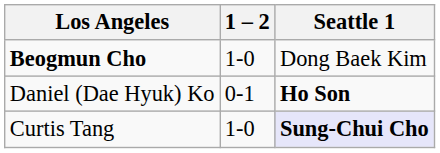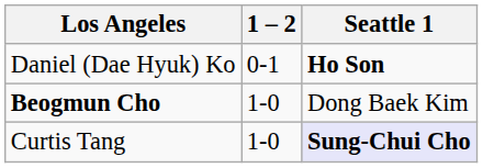rows swapped: Beogmun Cho <-> Daniel (Dae Hyuk) Ko
